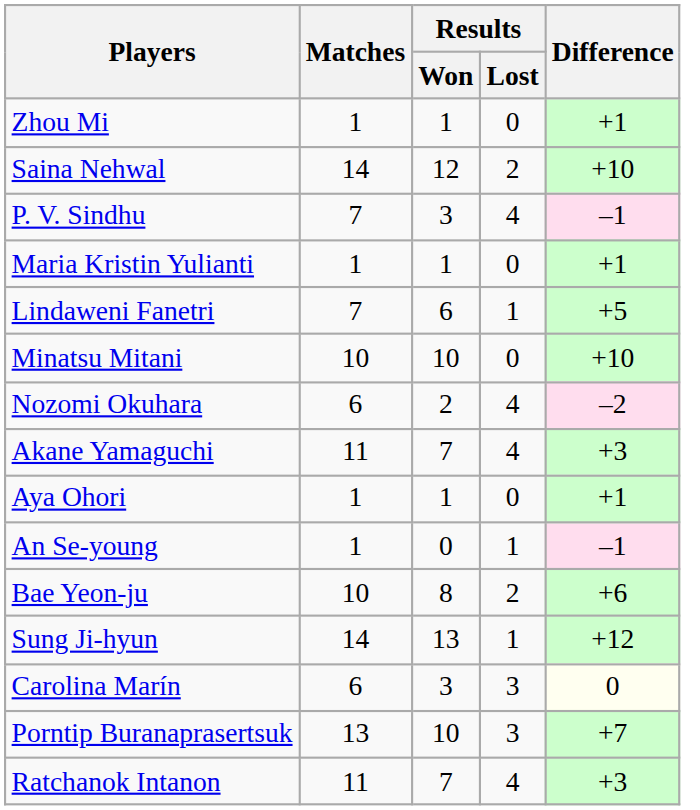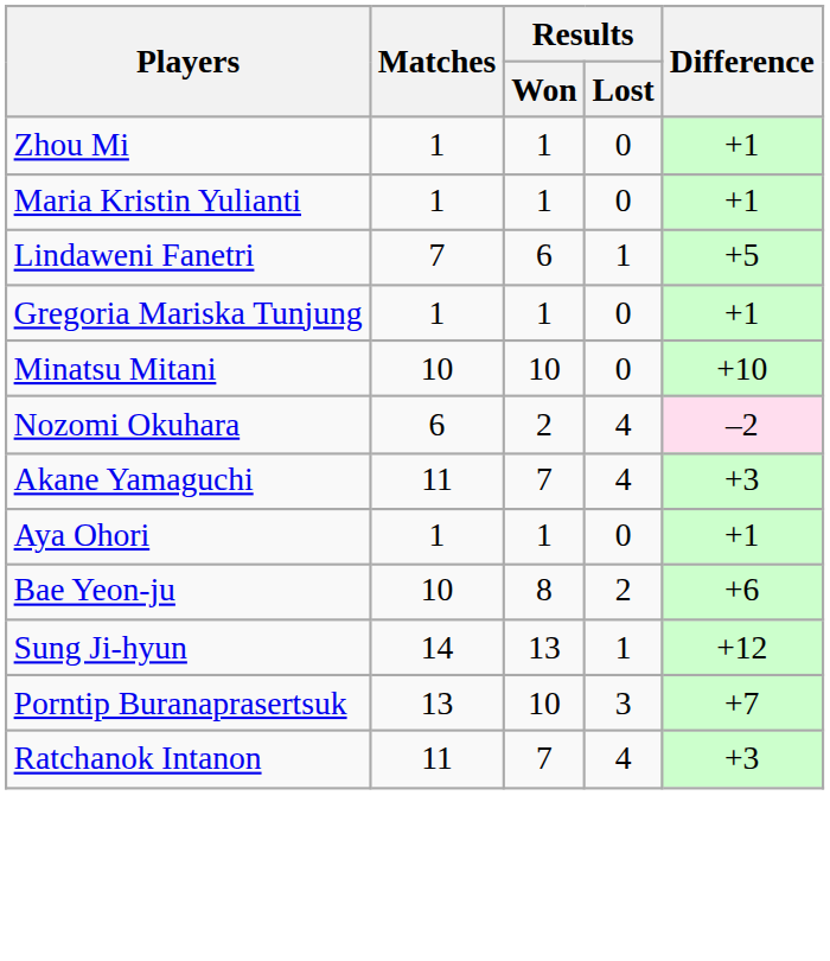- row: Saina Nehwal | 14 | 12 | 2 | +10
- row: P. V. Sindhu | 7 | 3 | 4 | –1
+ row: Gregoria Mariska Tunjung | 1 | 1 | 0 | +1
- row: An Se-young | 1 | 0 | 1 | –1
- row: Carolina Marín | 6 | 3 | 3 | 0
